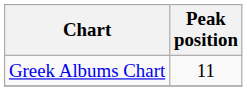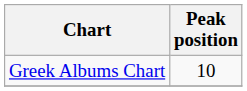Greek Albums Chart | Peak position: 11 -> 10
